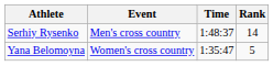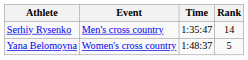Serhiy Rysenko | Time: 1:48:37 -> 1:35:47
Yana Belomoyna | Time: 1:35:47 -> 1:48:37
